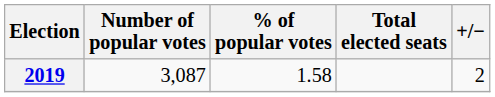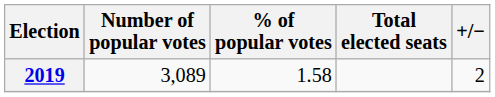2019 | Number of popular votes: 3,087 -> 3,089
